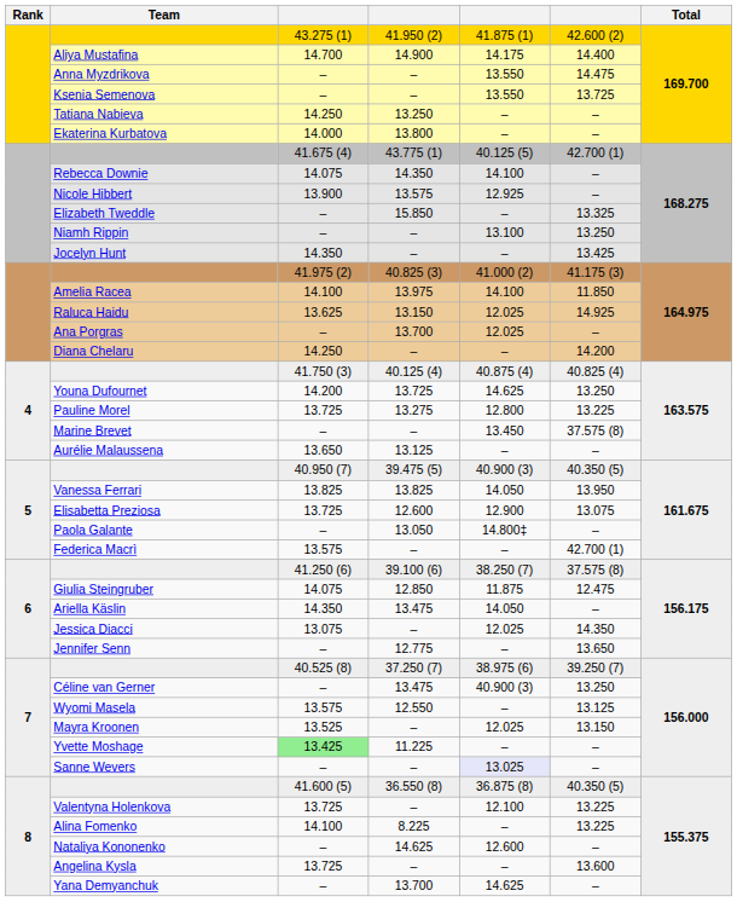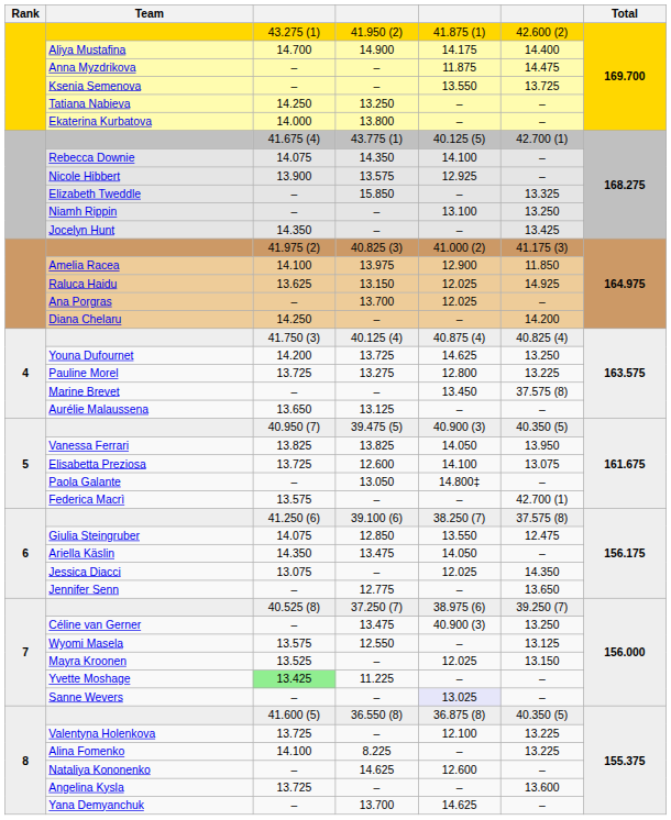Anna Myzdrikova | column 5: 13.550 -> 11.875
Amelia Racea | column 5: 14.100 -> 12.900
Elisabetta Preziosa | column 5: 12.900 -> 14.100
Giulia Steingruber | column 5: 11.875 -> 13.550
